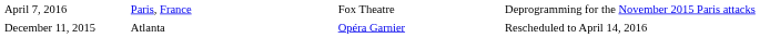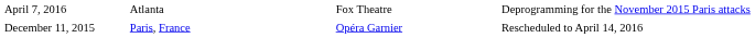April 7, 2016 | column 2: Paris, France -> Atlanta
December 11, 2015 | column 2: Atlanta -> Paris, France
